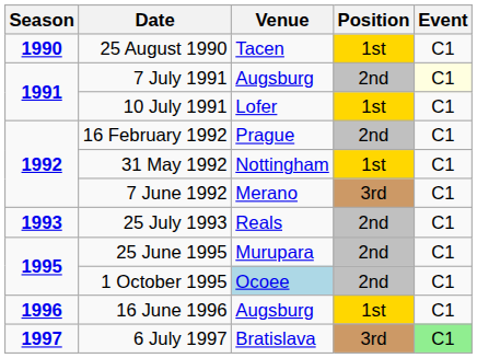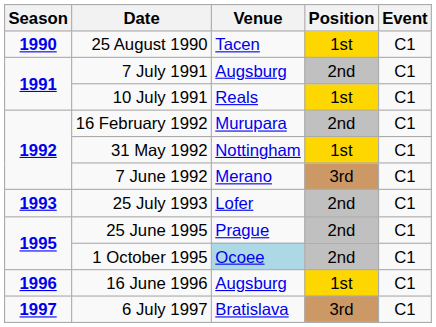7 July 1991 | Event: lightyellow background -> no background
10 July 1991 | Venue: Lofer -> Reals
16 February 1992 | Venue: Prague -> Murupara
25 July 1993 | Venue: Reals -> Lofer
25 June 1995 | Venue: Murupara -> Prague
6 July 1997 | Event: lightgreen background -> no background
